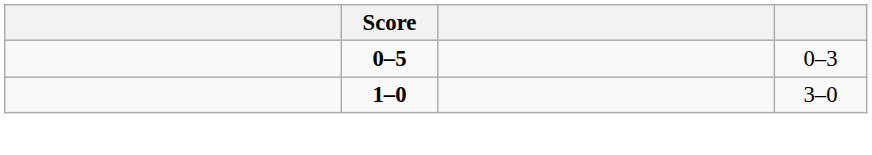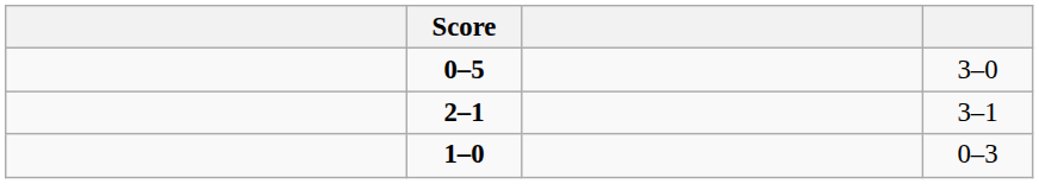0–5 | column 4: 0–3 -> 3–0
+ row: 2–1 | 3–1
1–0 | column 4: 3–0 -> 0–3
